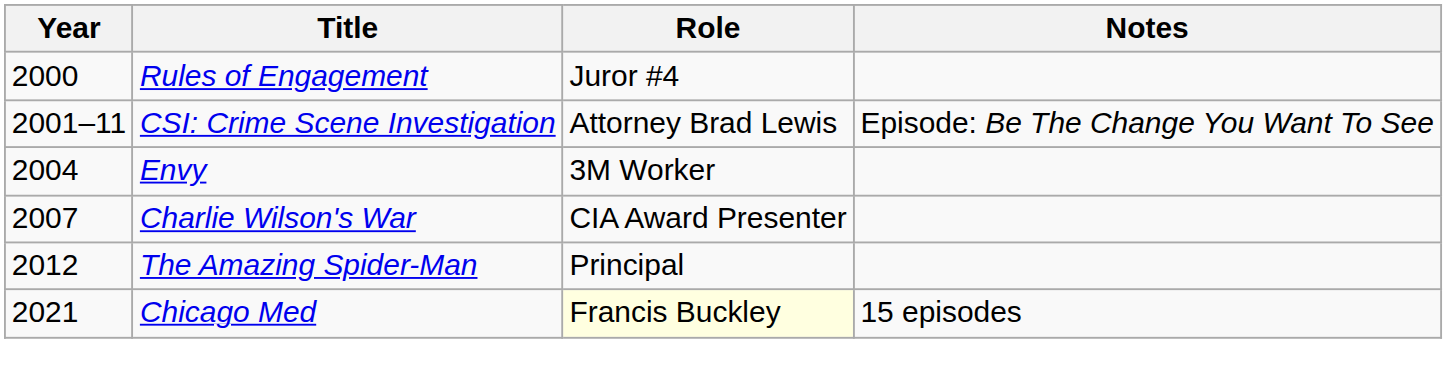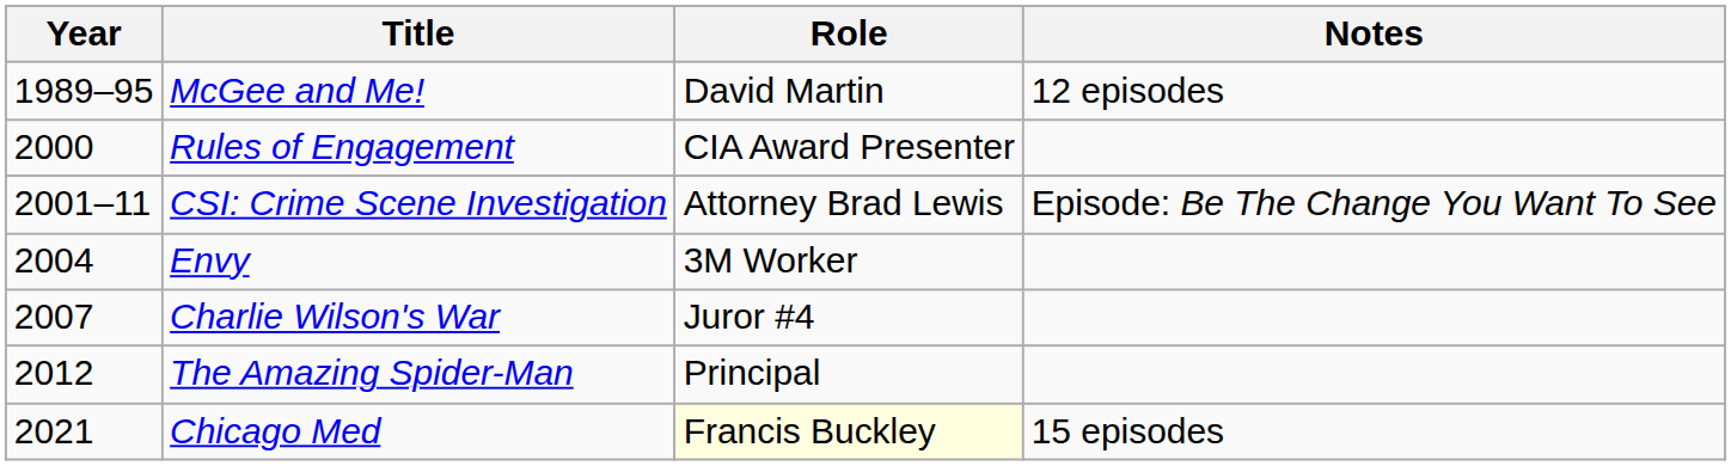+ row: 1989–95 | McGee and Me! | David Martin | 12 episodes
Rules of Engagement | Role: Juror #4 -> CIA Award Presenter
Charlie Wilson's War | Role: CIA Award Presenter -> Juror #4
